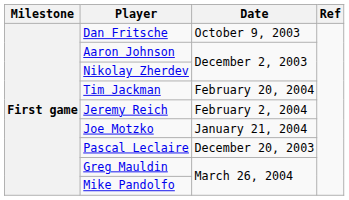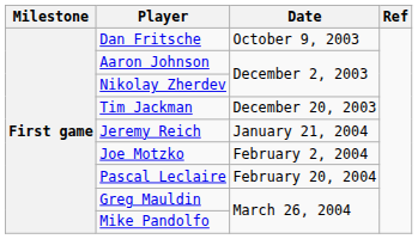Tim Jackman | Date: February 20, 2004 -> December 20, 2003
Jeremy Reich | Date: February 2, 2004 -> January 21, 2004
Joe Motzko | Date: January 21, 2004 -> February 2, 2004
Pascal Leclaire | Date: December 20, 2003 -> February 20, 2004
